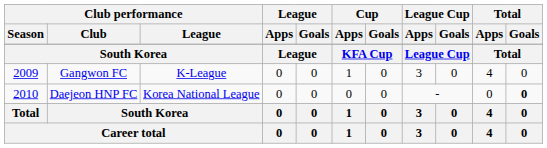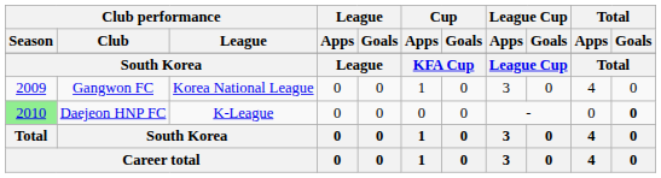Gangwon FC | Club performance / League: K-League -> Korea National League
Daejeon HNP FC | Club performance / Season: no background -> lightgreen background
Daejeon HNP FC | Club performance / League: Korea National League -> K-League
